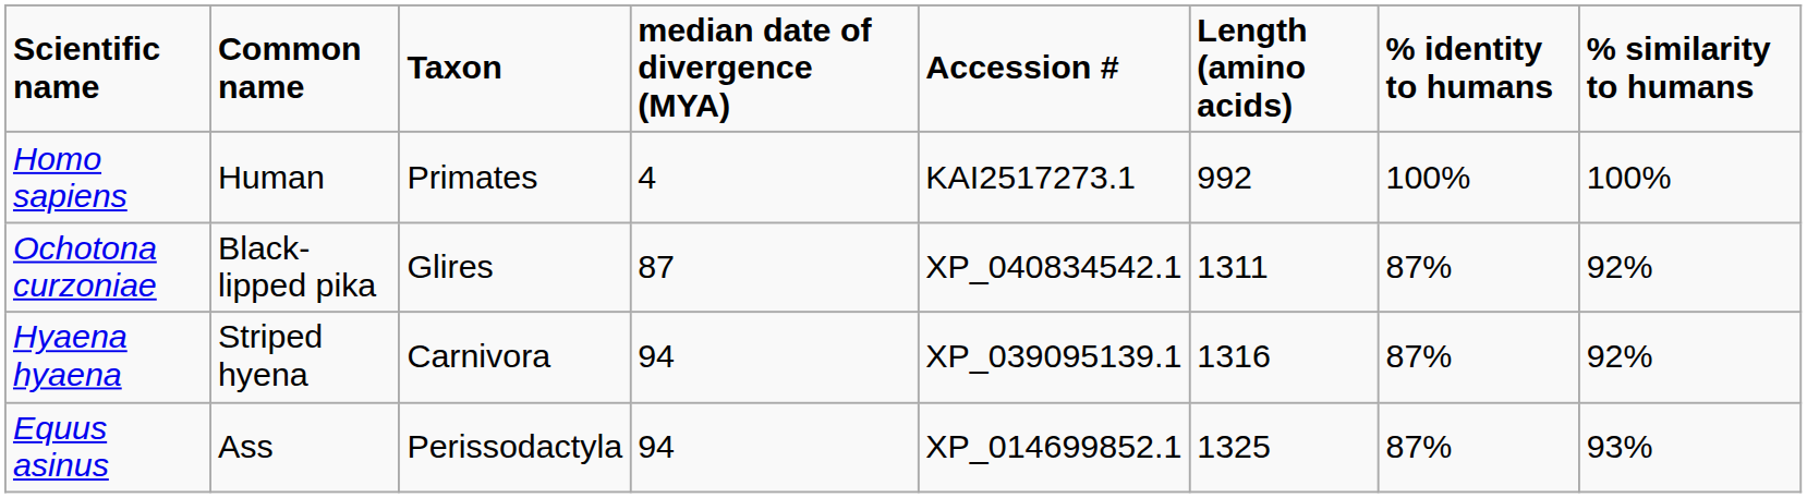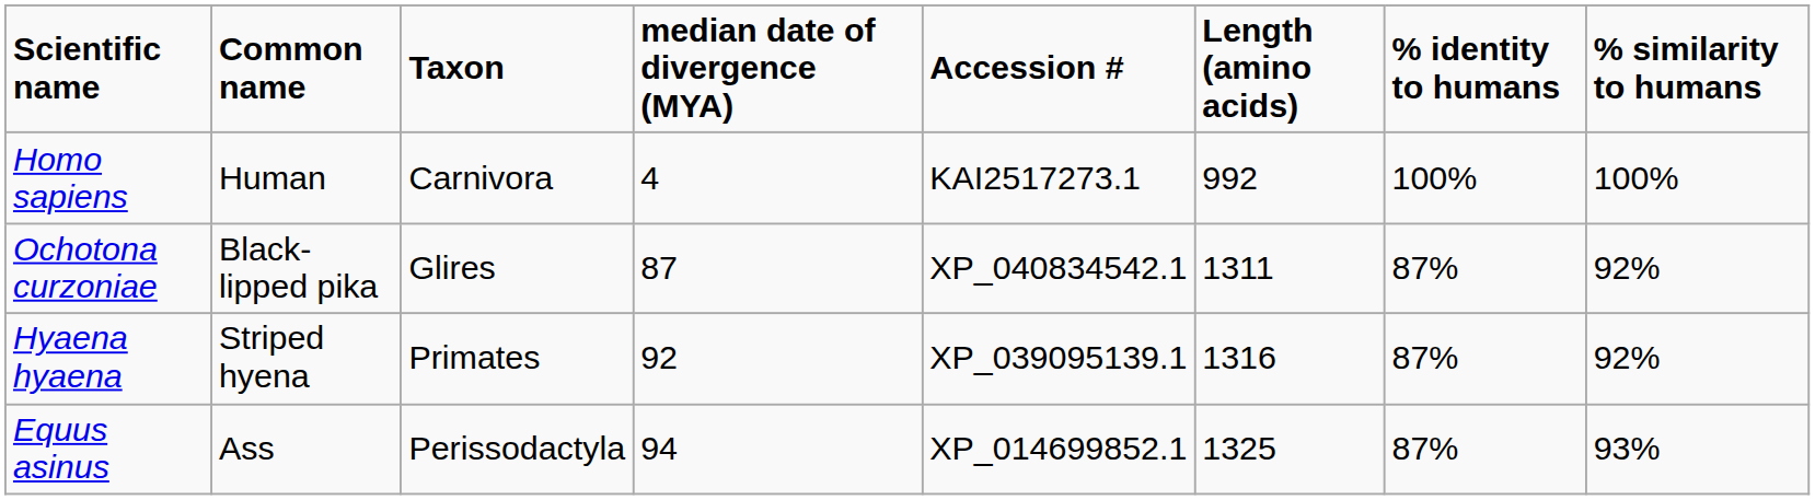Homo sapiens | Taxon: Primates -> Carnivora
Hyaena hyaena | Taxon: Carnivora -> Primates
Hyaena hyaena | median date of divergence (MYA): 94 -> 92
